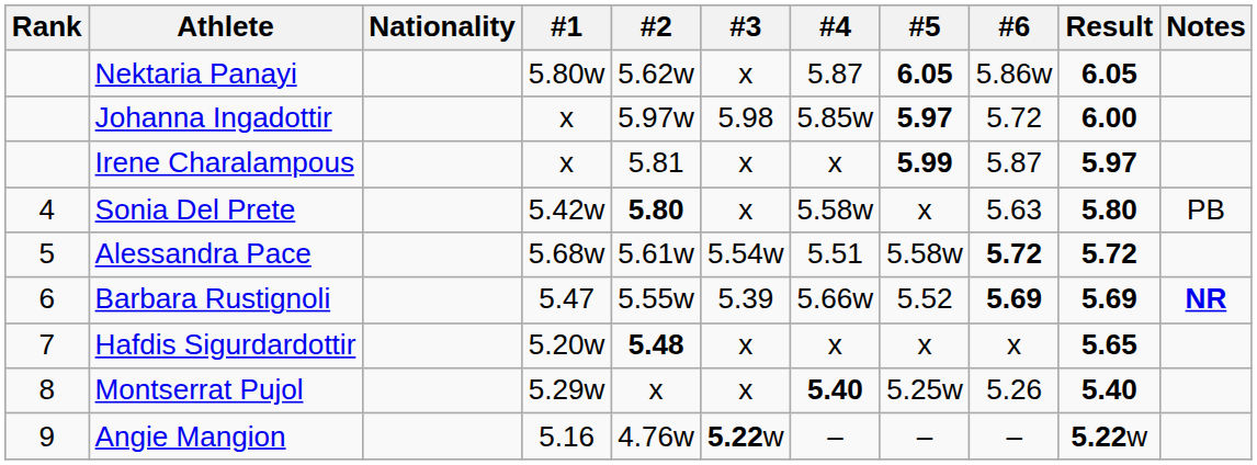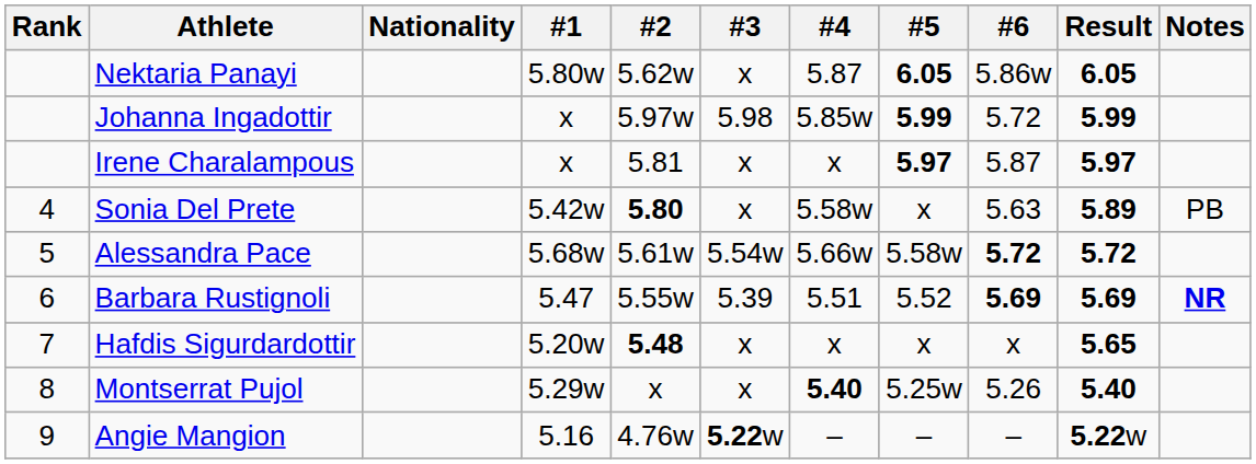Johanna Ingadottir | #5: 5.97 -> 5.99
Johanna Ingadottir | Result: 6.00 -> 5.99
Irene Charalampous | #5: 5.99 -> 5.97
Sonia Del Prete | Result: 5.80 -> 5.89
Alessandra Pace | #4: 5.51 -> 5.66w
Barbara Rustignoli | #4: 5.66w -> 5.51
